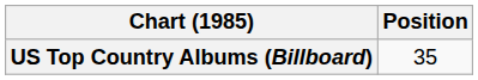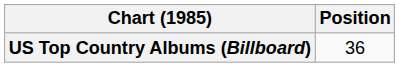US Top Country Albums (Billboard) | Position: 35 -> 36
